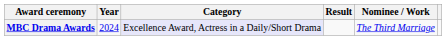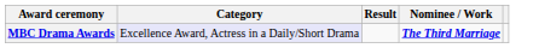- column: Year | 2024
MBC Drama Awards | Nominee / Work: normal -> bold
